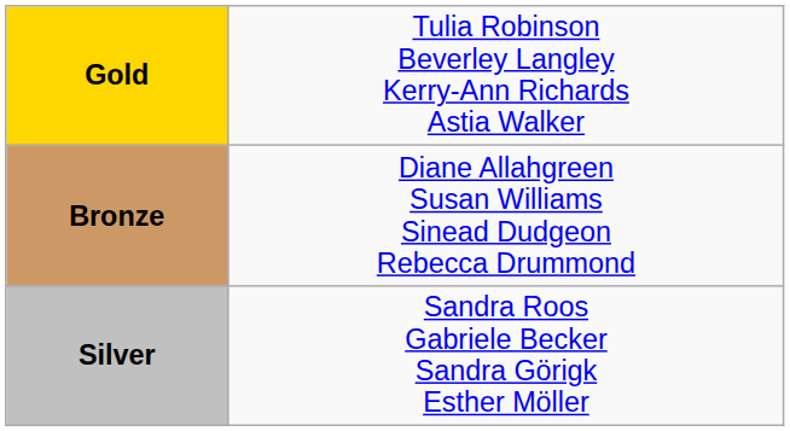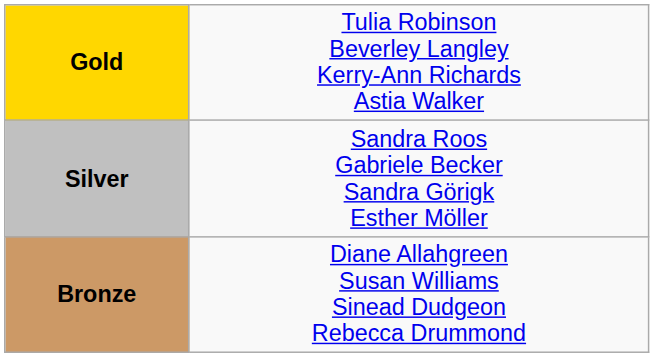rows swapped: Silver <-> Bronze
